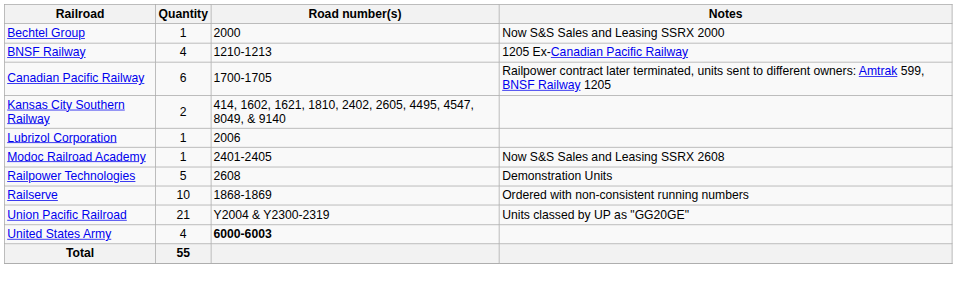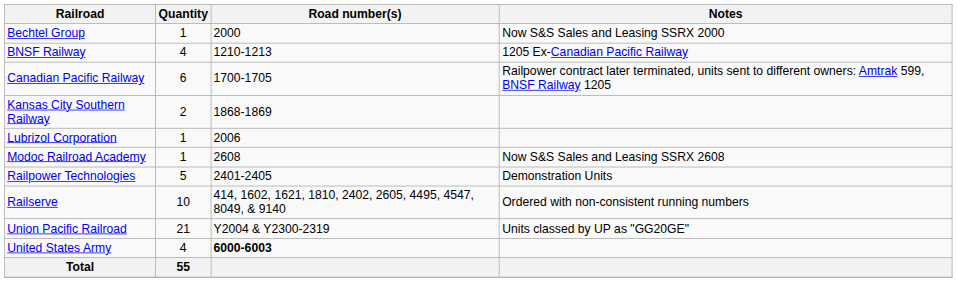Kansas City Southern Railway | Road number(s): 414, 1602, 1621, 1810, 2402, 2605, 4495, 4547, 8049, & 9140 -> 1868-1869
Modoc Railroad Academy | Road number(s): 2401-2405 -> 2608
Railpower Technologies | Road number(s): 2608 -> 2401-2405
Railserve | Road number(s): 1868-1869 -> 414, 1602, 1621, 1810, 2402, 2605, 4495, 4547, 8049, & 9140
